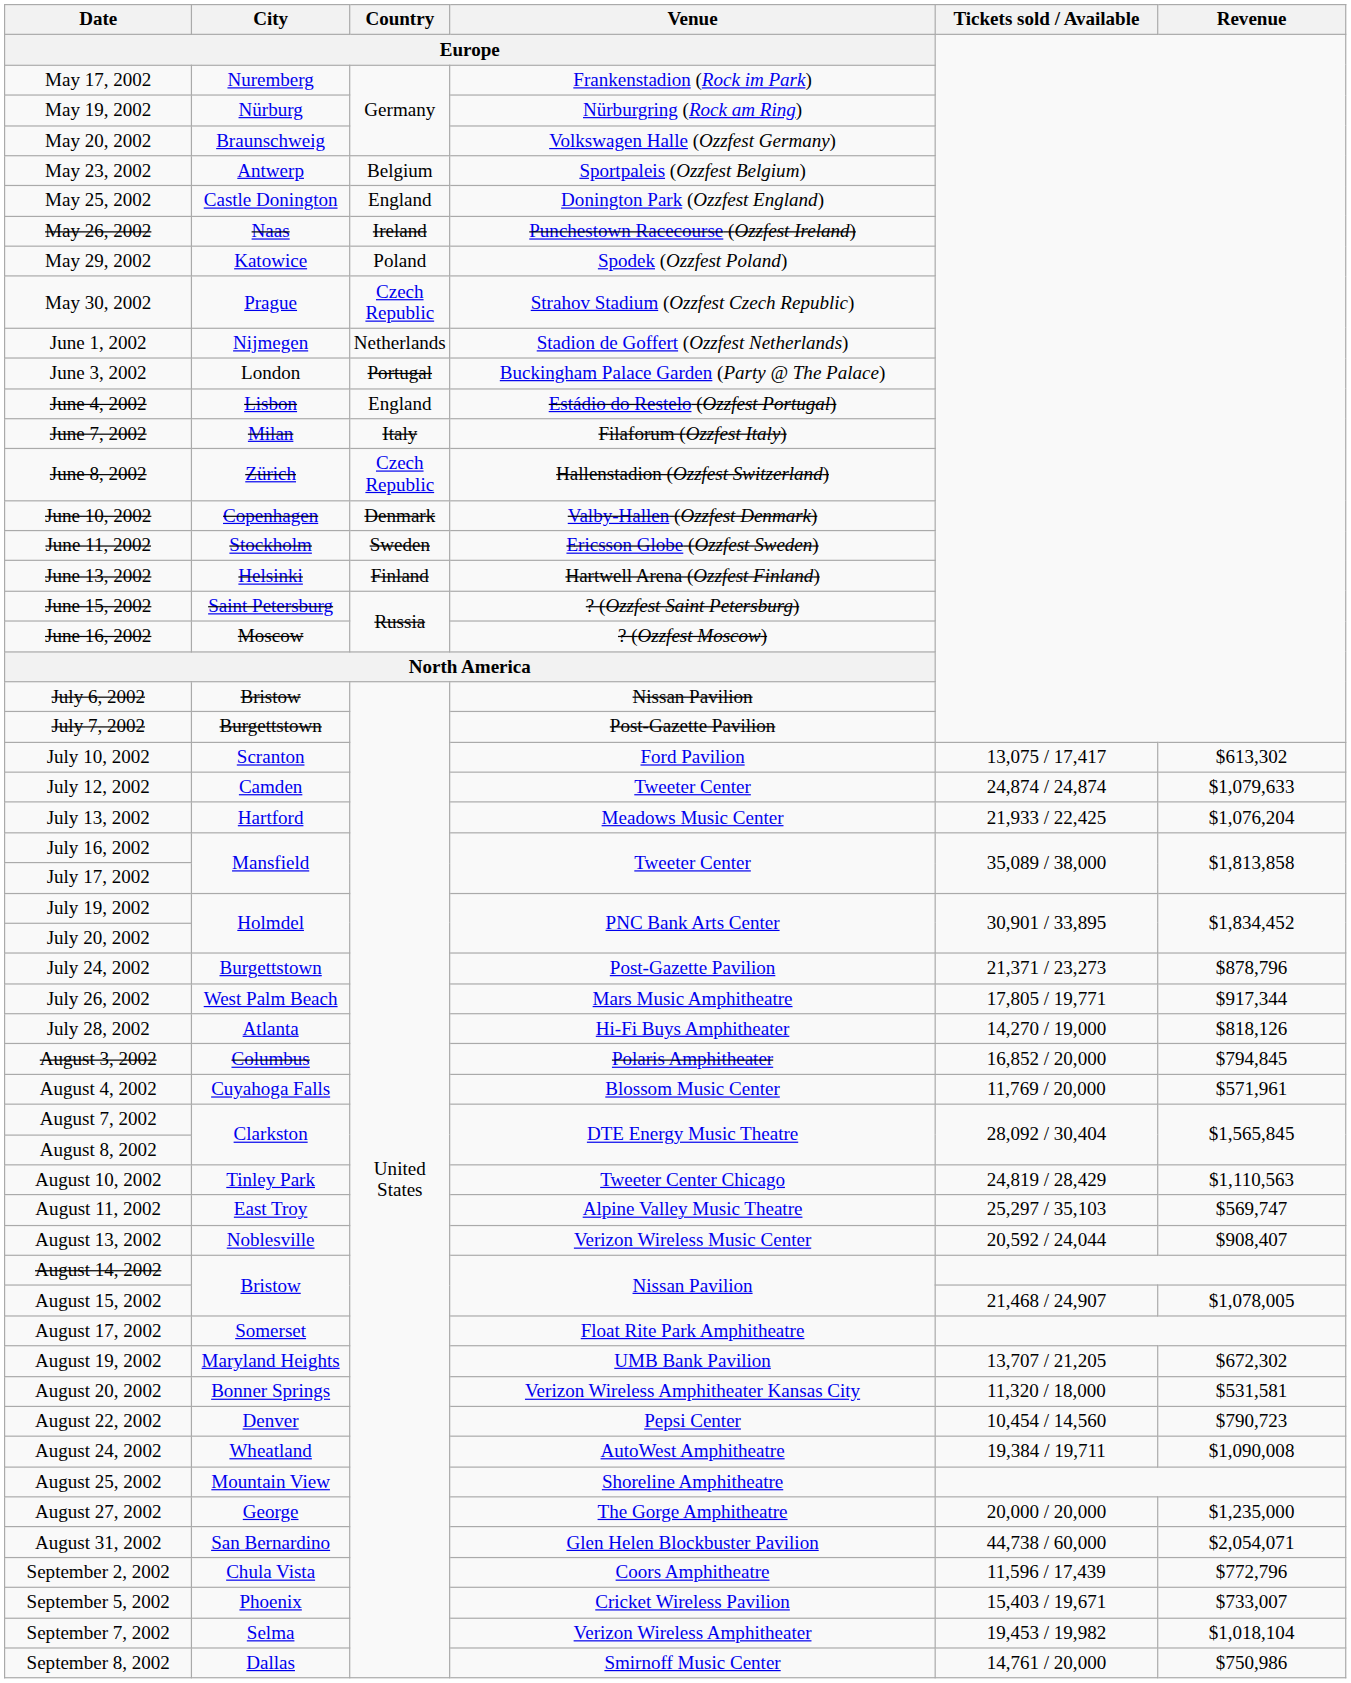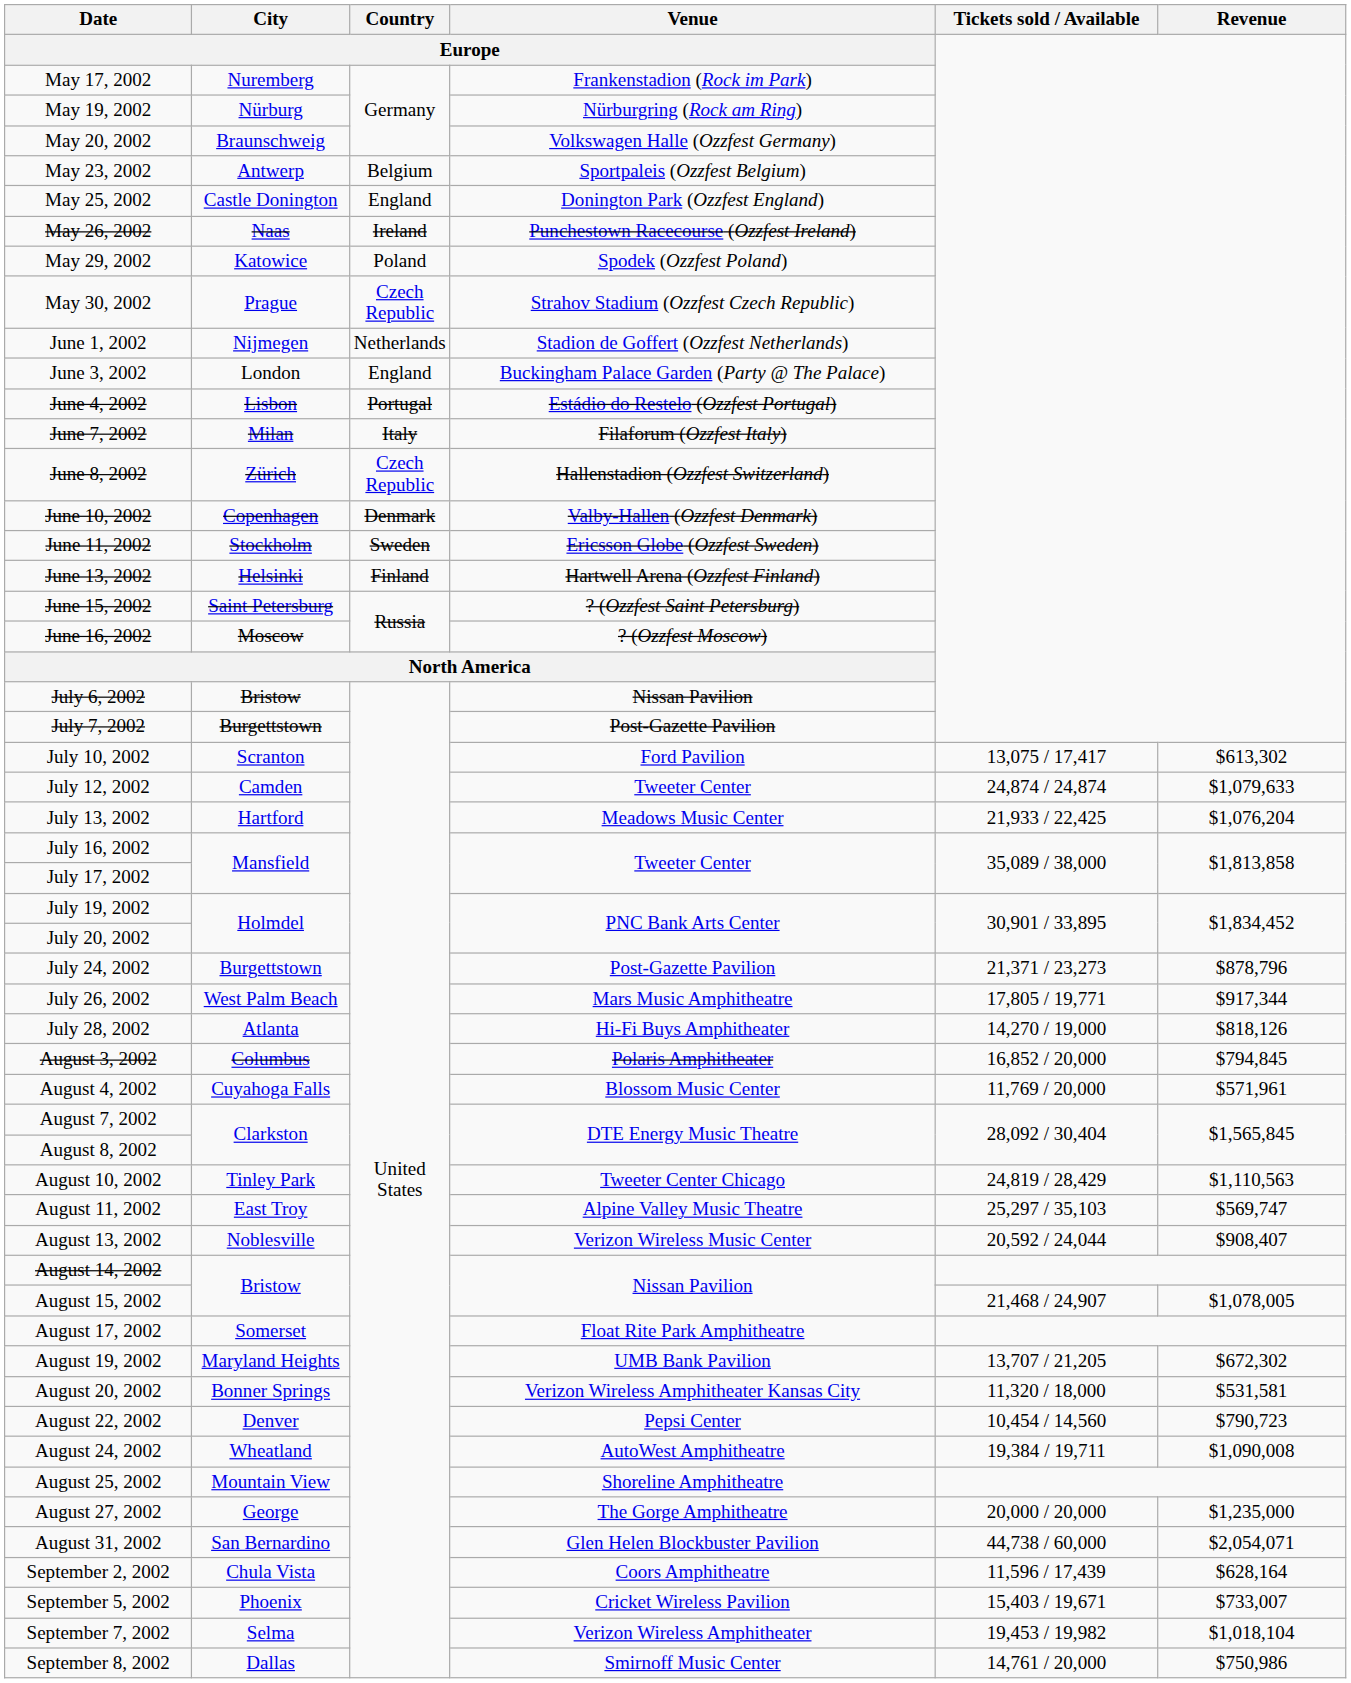June 3, 2002 | Country / Europe: Portugal -> England
June 4, 2002 | Country / Europe: England -> Portugal
September 2, 2002 | Revenue: $772,796 -> $628,164
